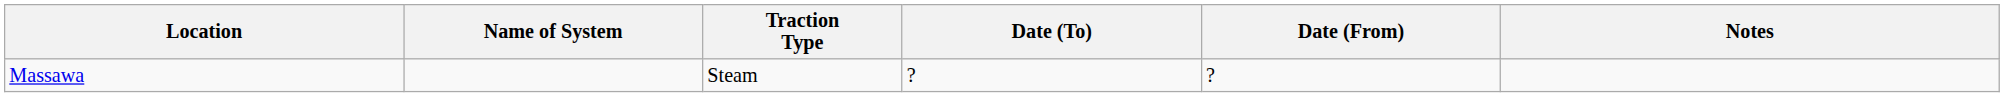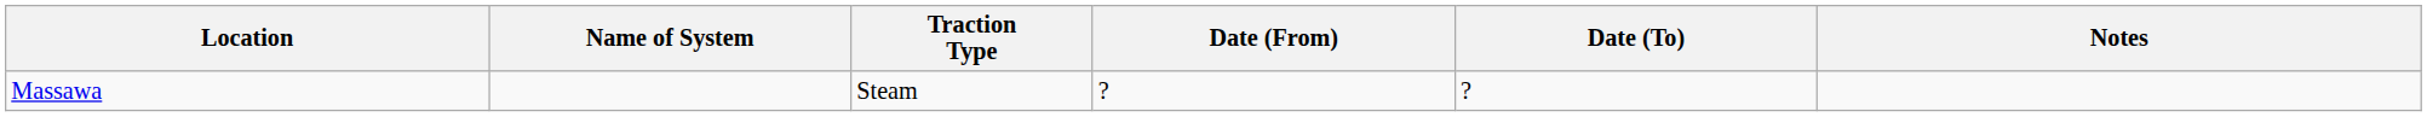columns swapped: Date (From) <-> Date (To)
